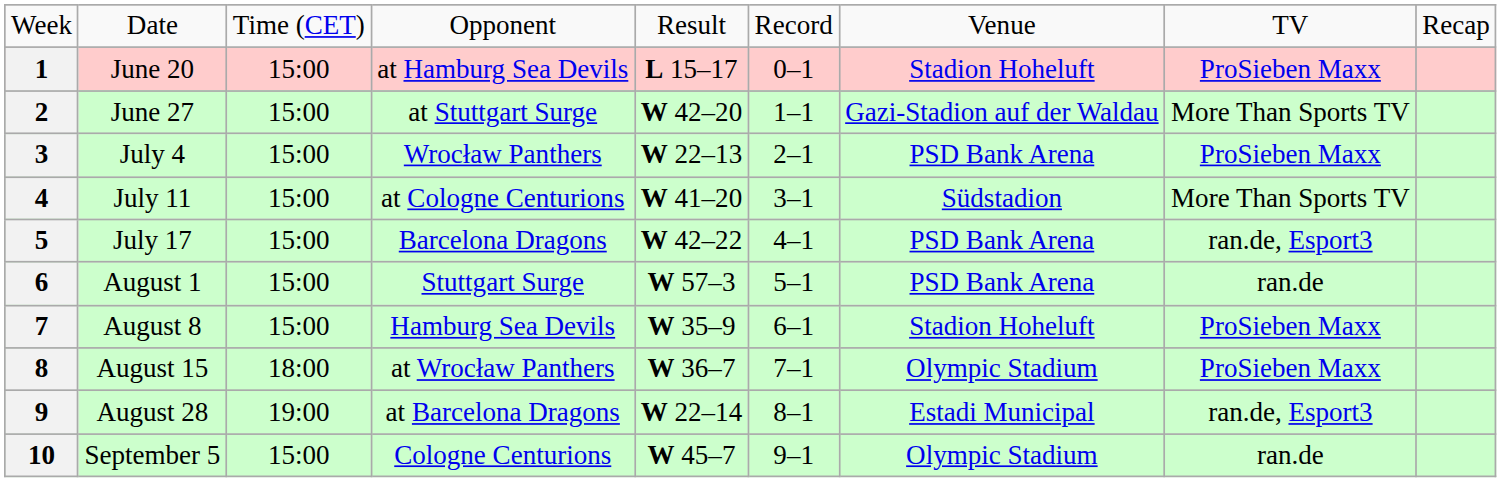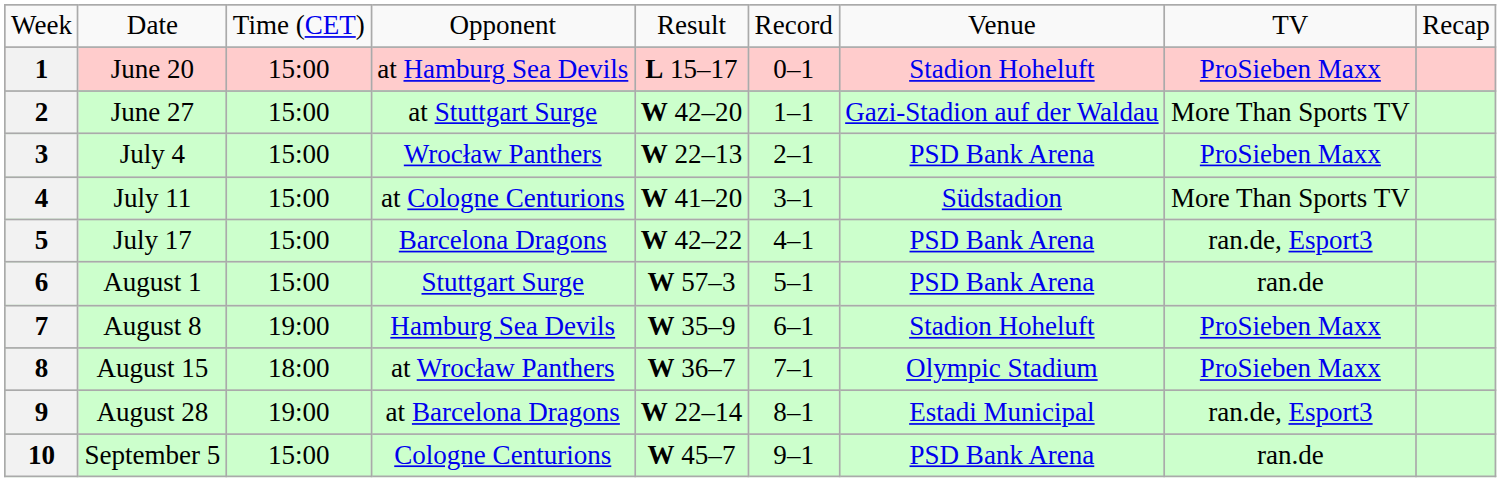7 | column 3: 15:00 -> 19:00
10 | column 7: Olympic Stadium -> PSD Bank Arena
